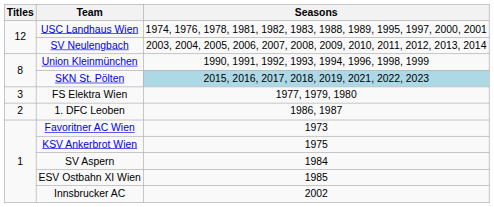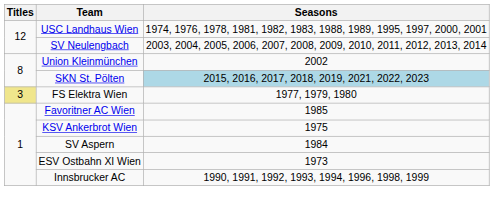Union Kleinmünchen | Seasons: 1990, 1991, 1992, 1993, 1994, 1996, 1998, 1999 -> 2002
FS Elektra Wien | Titles: no background -> khaki background
- row: 2 | 1. DFC Leoben | 1986, 1987
Favoritner AC Wien | Seasons: 1973 -> 1985
ESV Ostbahn XI Wien | Seasons: 1985 -> 1973
Innsbrucker AC | Seasons: 2002 -> 1990, 1991, 1992, 1993, 1994, 1996, 1998, 1999
